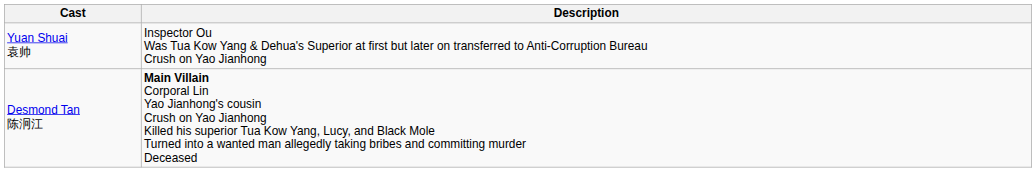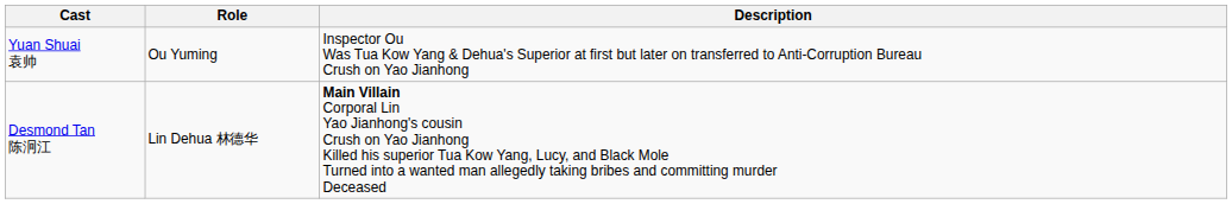+ column: Role | Ou Yuming | Lin Dehua 林德华
